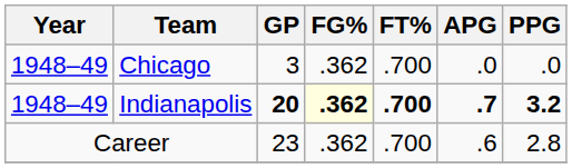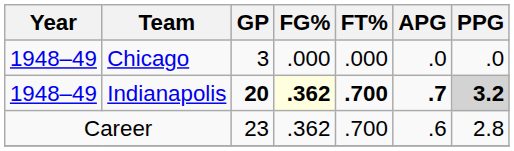Chicago | FG%: .362 -> .000
Chicago | FT%: .700 -> .000
Indianapolis | PPG: no background -> lightgrey background
